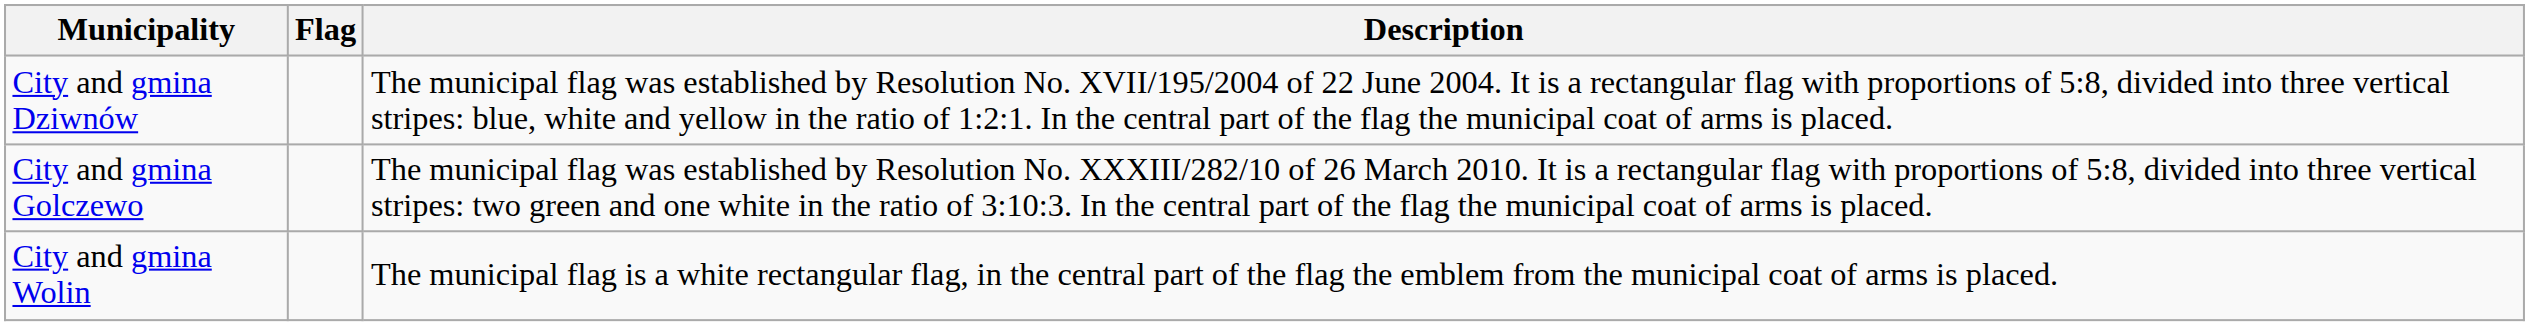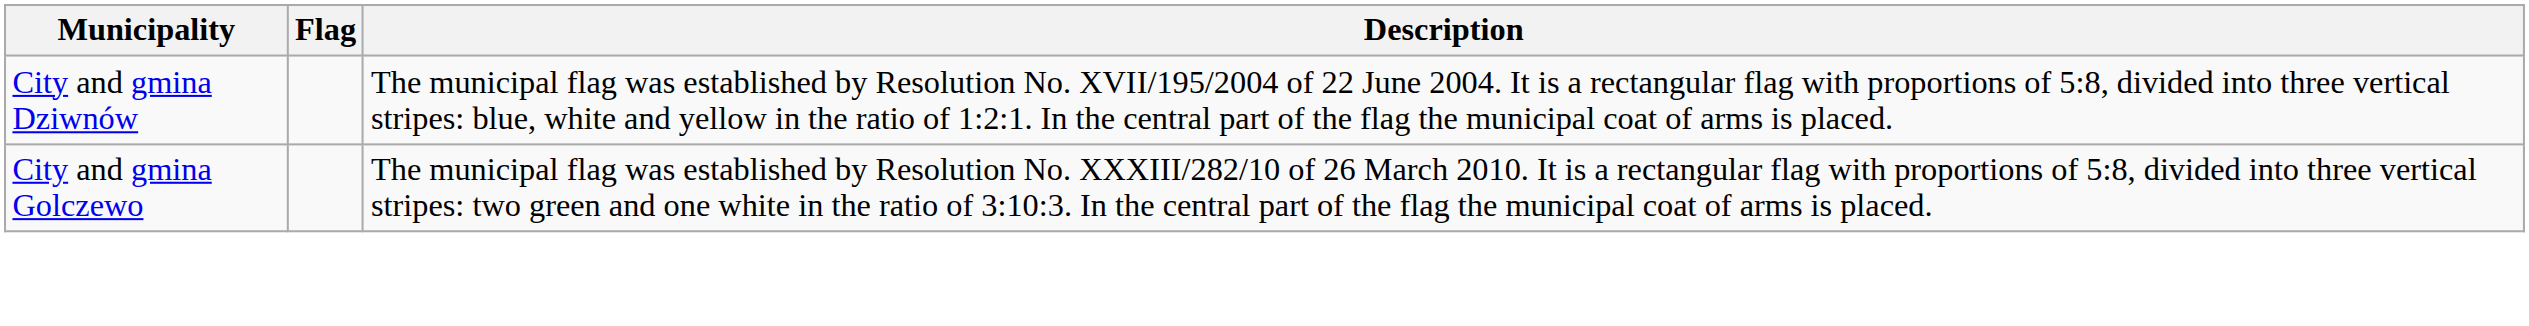- row: City and gmina Wolin | The municipal flag is a white rectangular flag, in the central part of the flag the emblem from the municipal coat of arms is placed.
